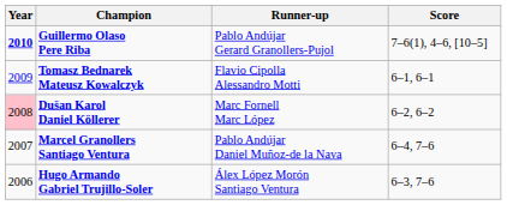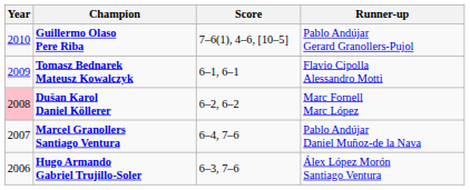columns swapped: Runner-up <-> Score
Guillermo Olaso Pere Riba | Year: bold -> normal
